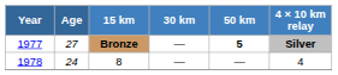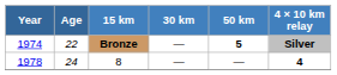Bronze | Year: 1977 -> 1974
Bronze | Age: 27 -> 22
8 | 4 × 10 km relay: normal -> bold
